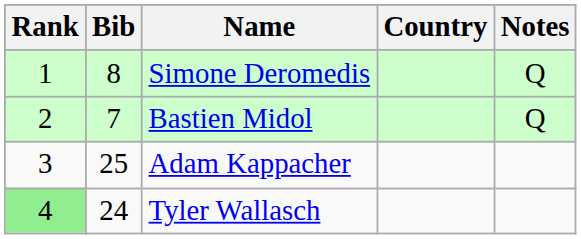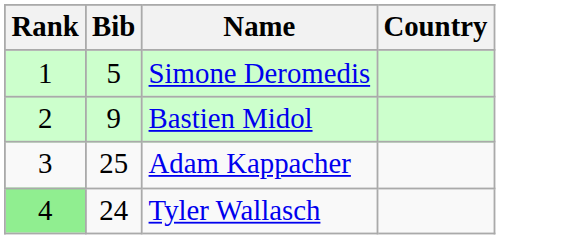- column: Notes | Q | Q
Simone Deromedis | Bib: 8 -> 5
Bastien Midol | Bib: 7 -> 9
